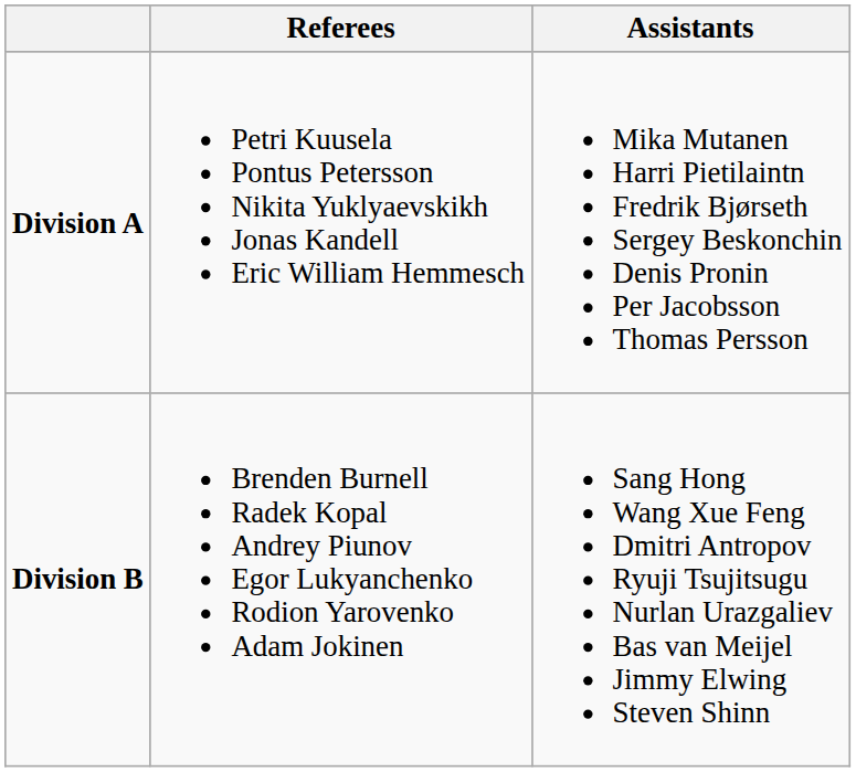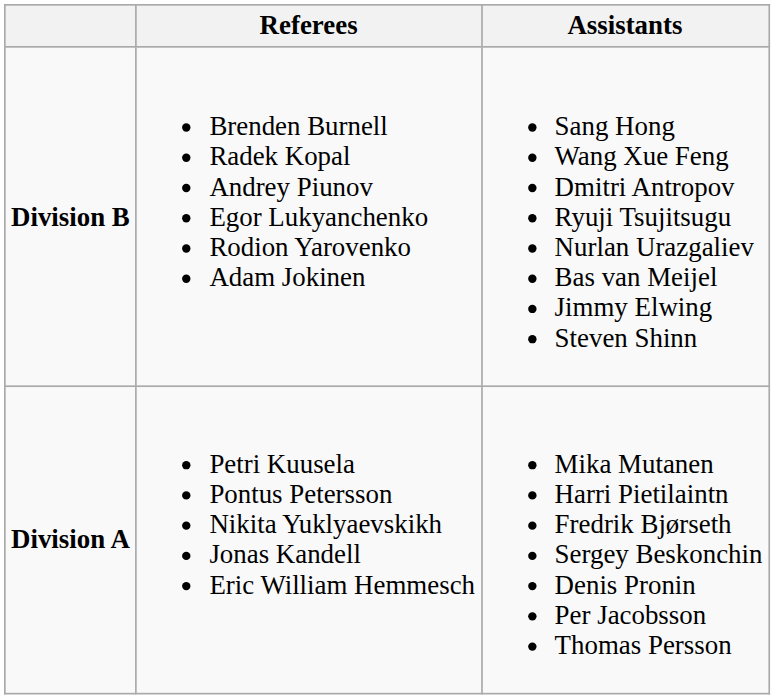rows swapped: Division A <-> Division B
